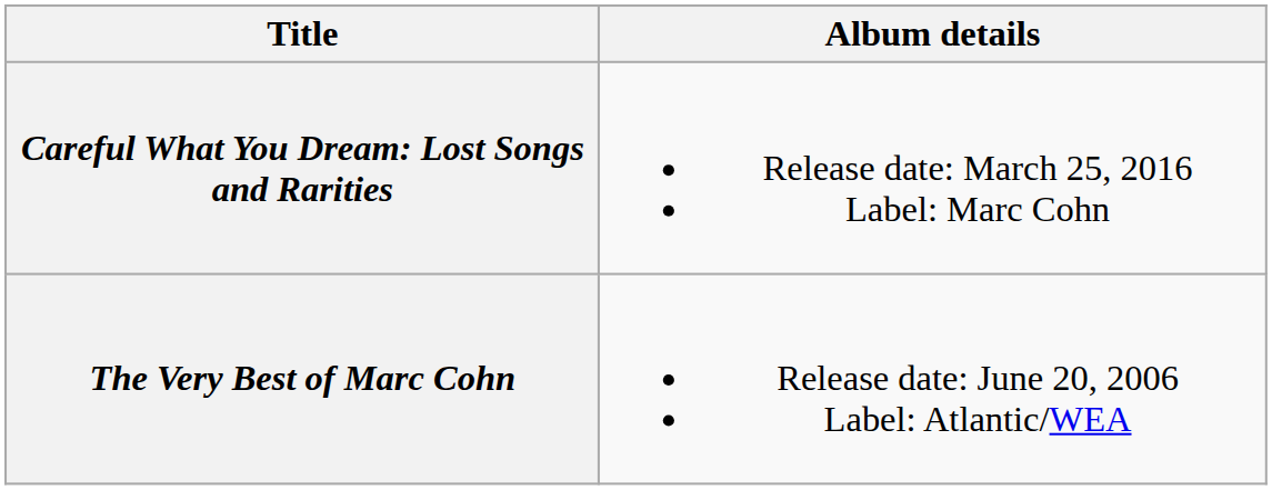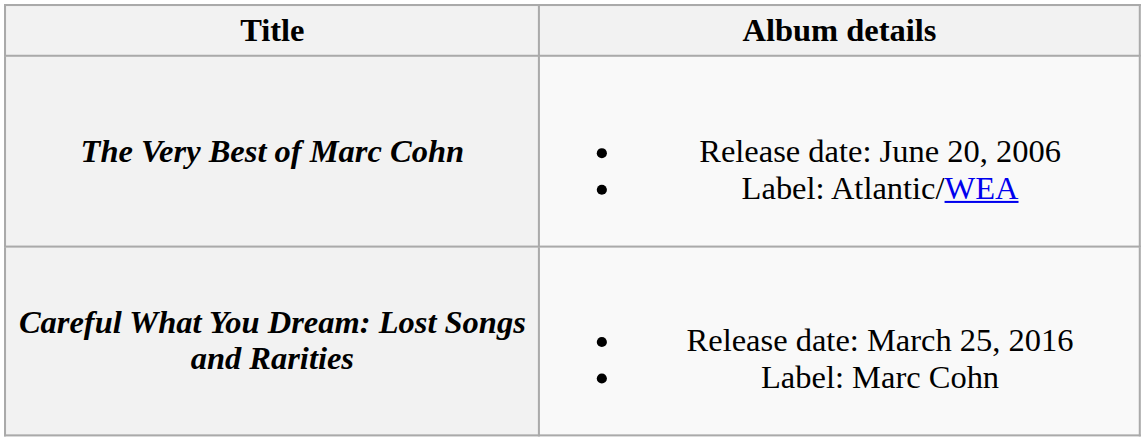rows swapped: The Very Best of Marc Cohn <-> Careful What You Dream: Lost Songs and Rarities
